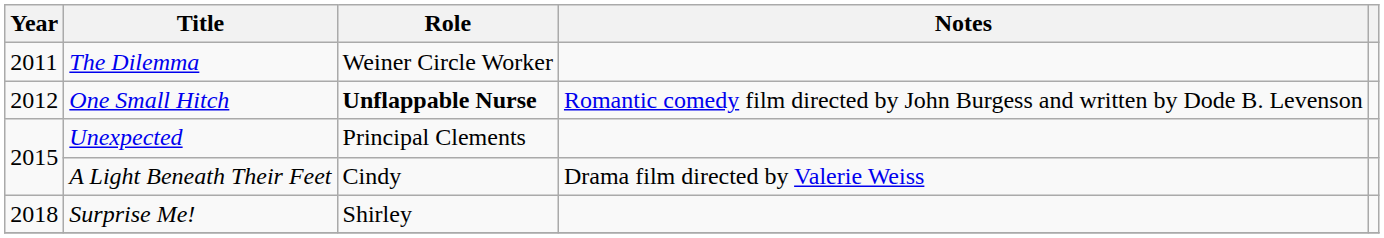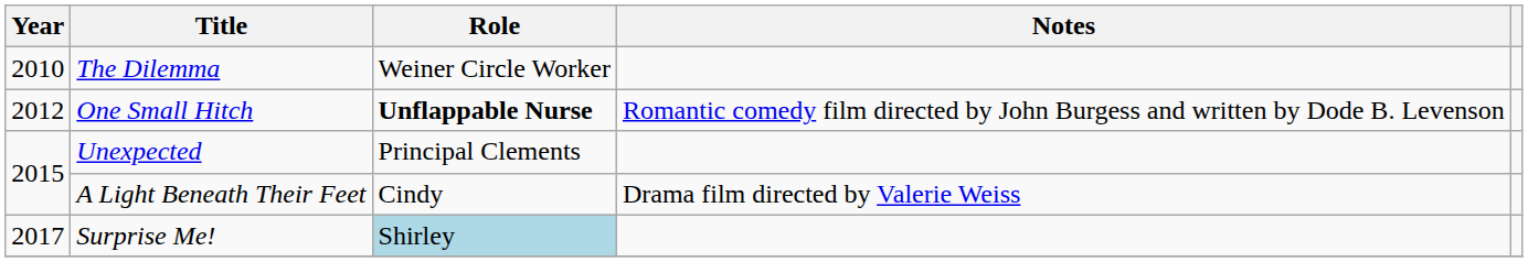The Dilemma | Year: 2011 -> 2010
Surprise Me! | Year: 2018 -> 2017
Surprise Me! | Role: no background -> lightblue background
